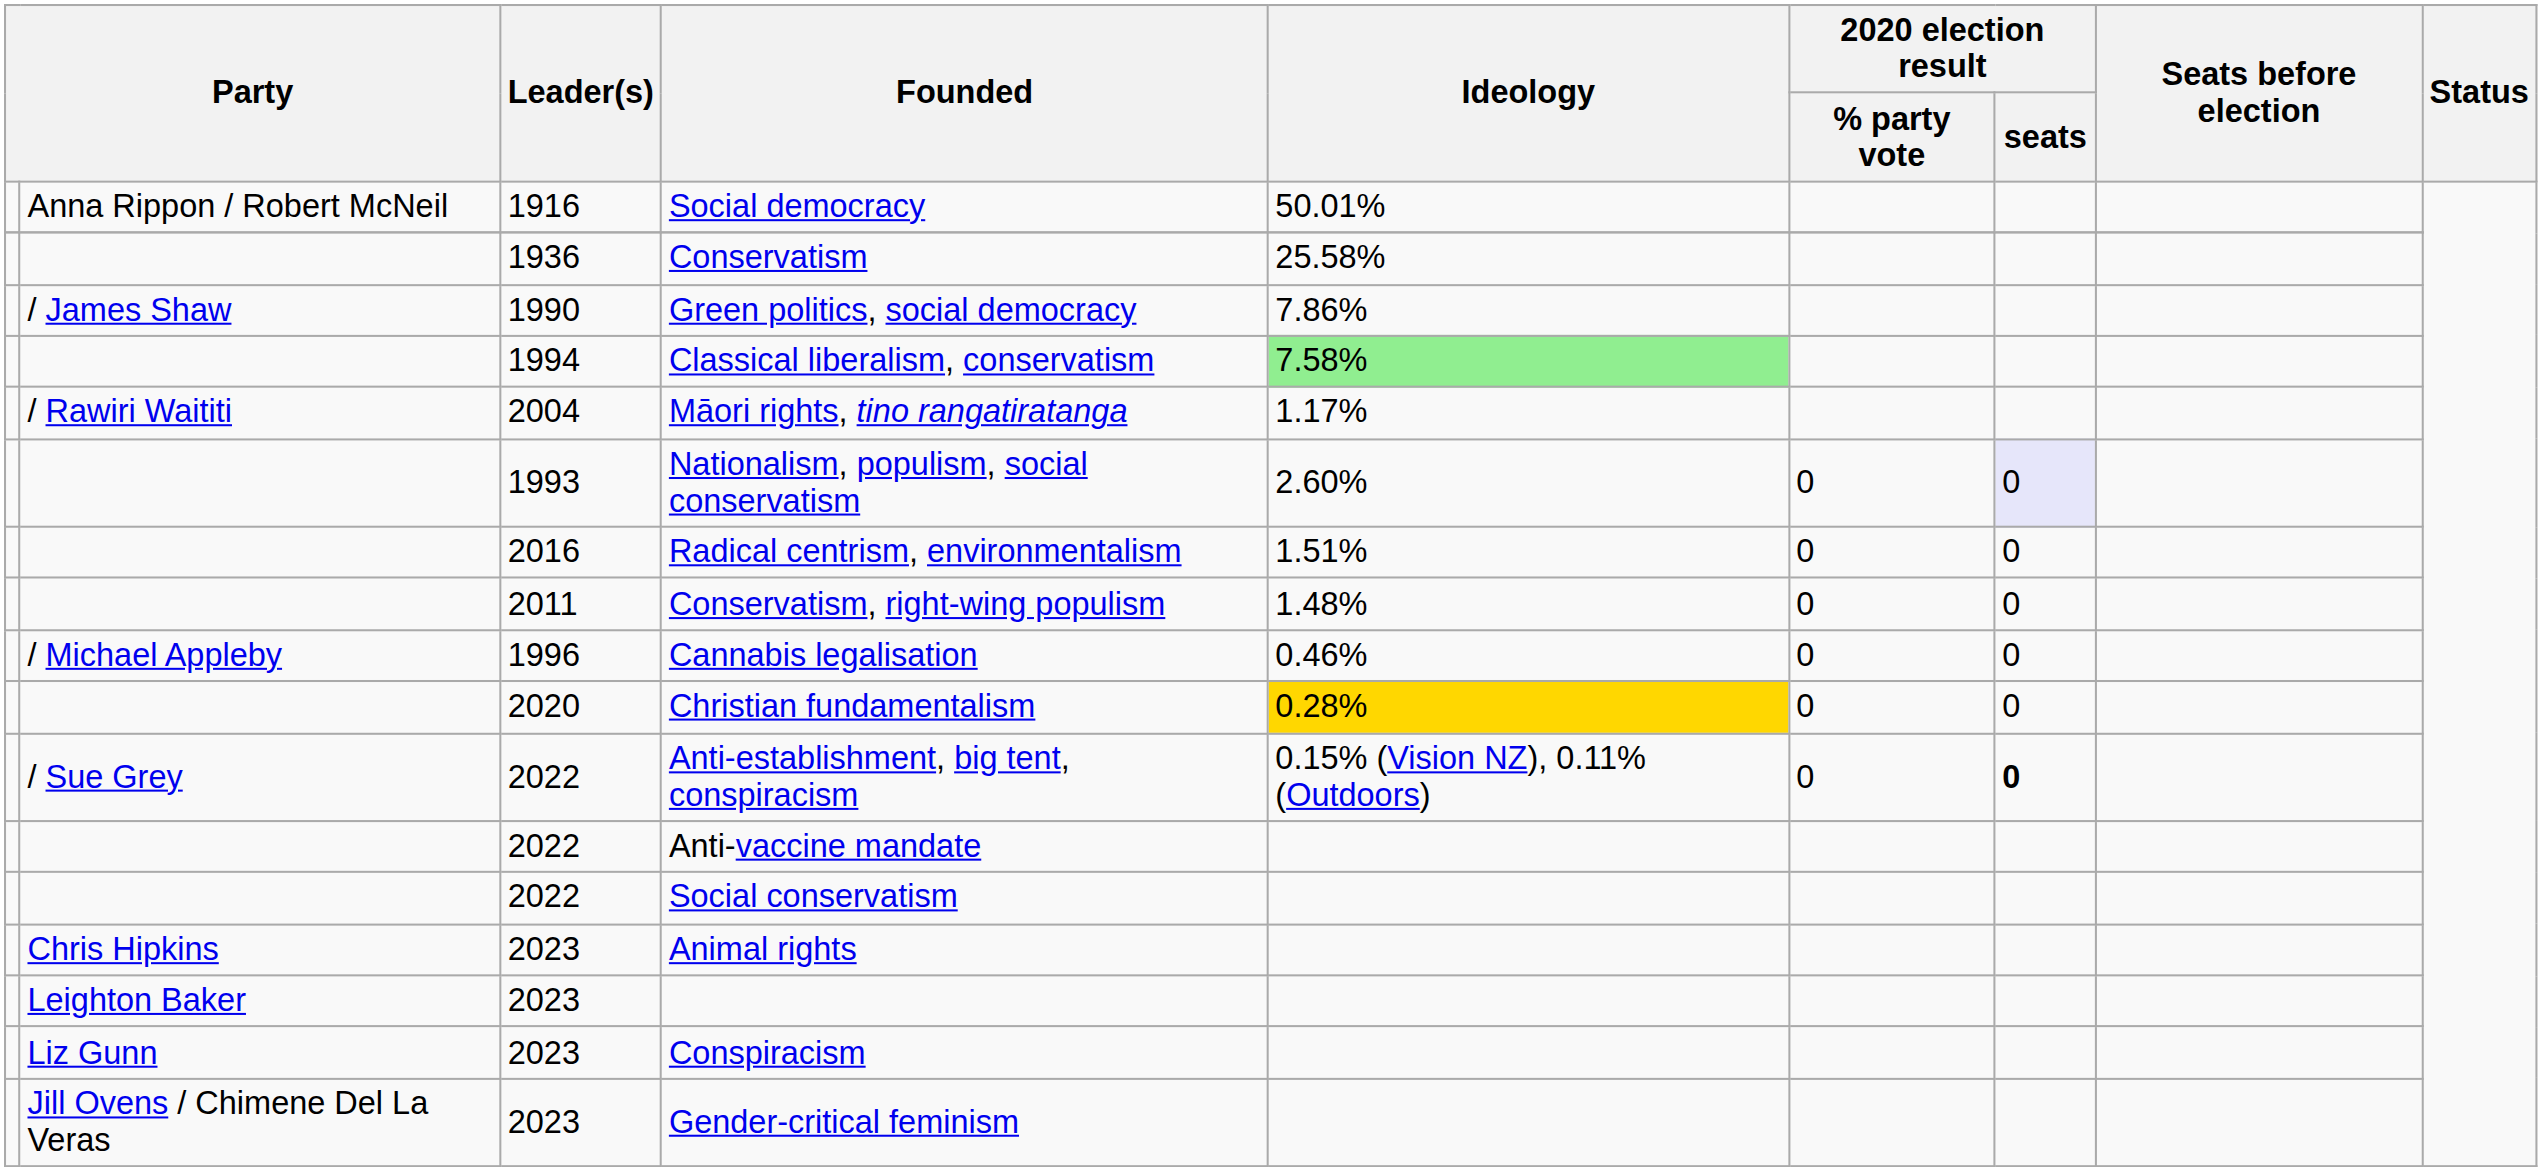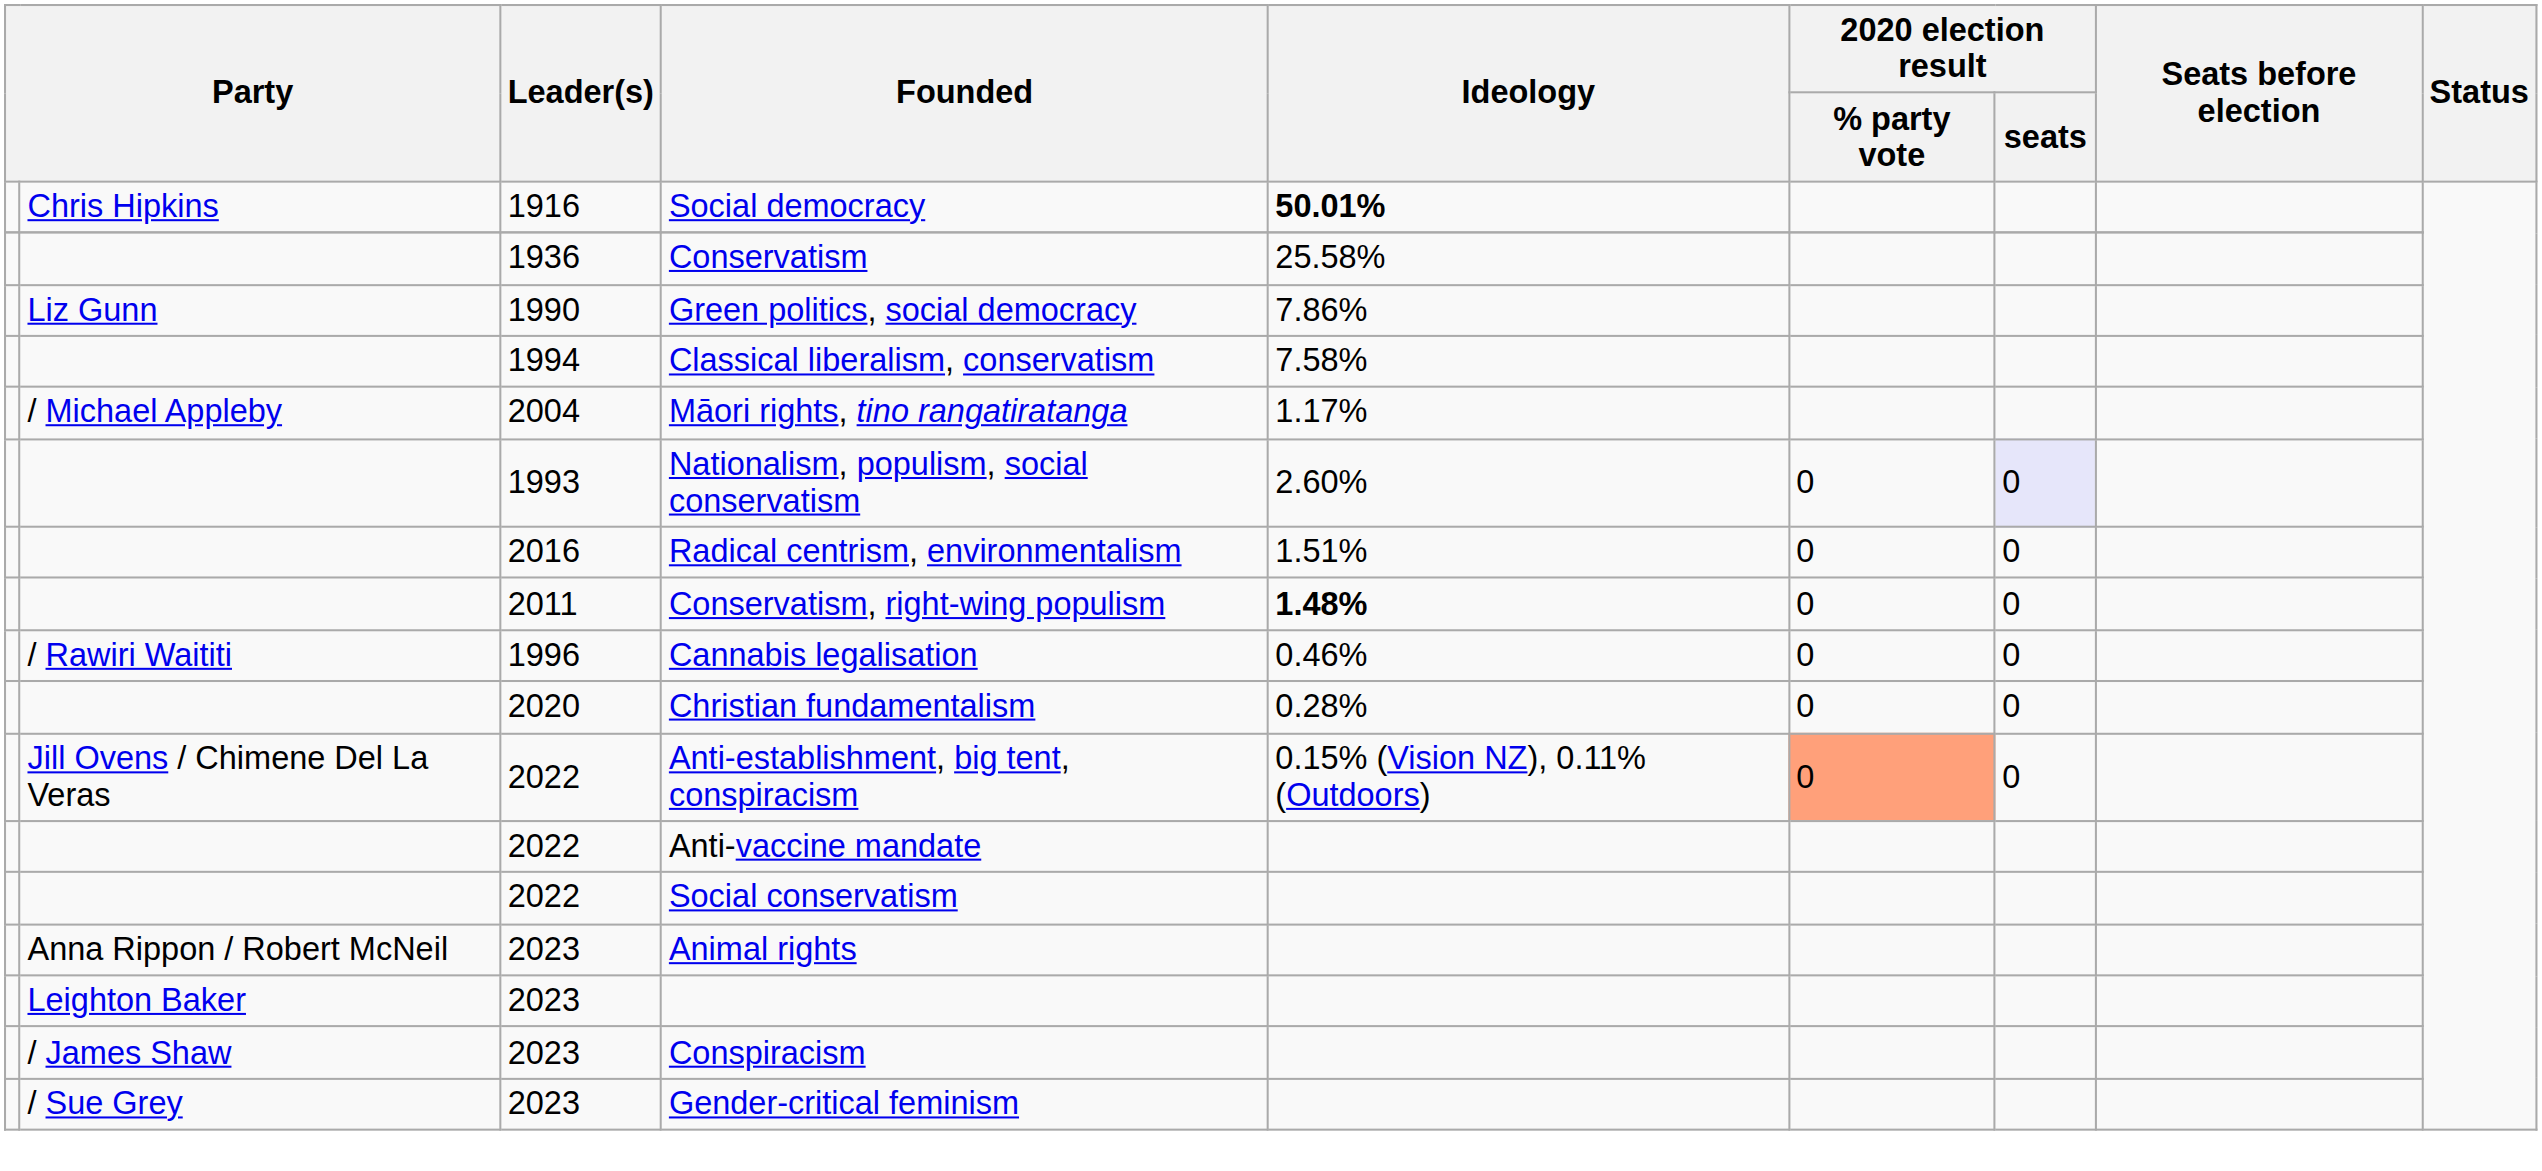Social democracy | column 2: Anna Rippon / Robert McNeil -> Chris Hipkins
Social democracy | Ideology: normal -> bold
Green politics, social democracy | column 2: / James Shaw -> Liz Gunn
Classical liberalism, conservatism | Ideology: lightgreen background -> no background
Māori rights, tino rangatiratanga | column 2: / Rawiri Waititi -> / Michael Appleby
Conservatism, right-wing populism | Ideology: normal -> bold
Cannabis legalisation | column 2: / Michael Appleby -> / Rawiri Waititi
Christian fundamentalism | Ideology: gold background -> no background
Anti-establishment, big tent, conspiracism | column 2: / Sue Grey -> Jill Ovens / Chimene Del La Veras
Anti-establishment, big tent, conspiracism | 2020 election result / % party vote: no background -> lightsalmon background
Anti-establishment, big tent, conspiracism | 2020 election result / seats: bold -> normal
Animal rights | column 2: Chris Hipkins -> Anna Rippon / Robert McNeil
Conspiracism | column 2: Liz Gunn -> / James Shaw
Gender-critical feminism | column 2: Jill Ovens / Chimene Del La Veras -> / Sue Grey
